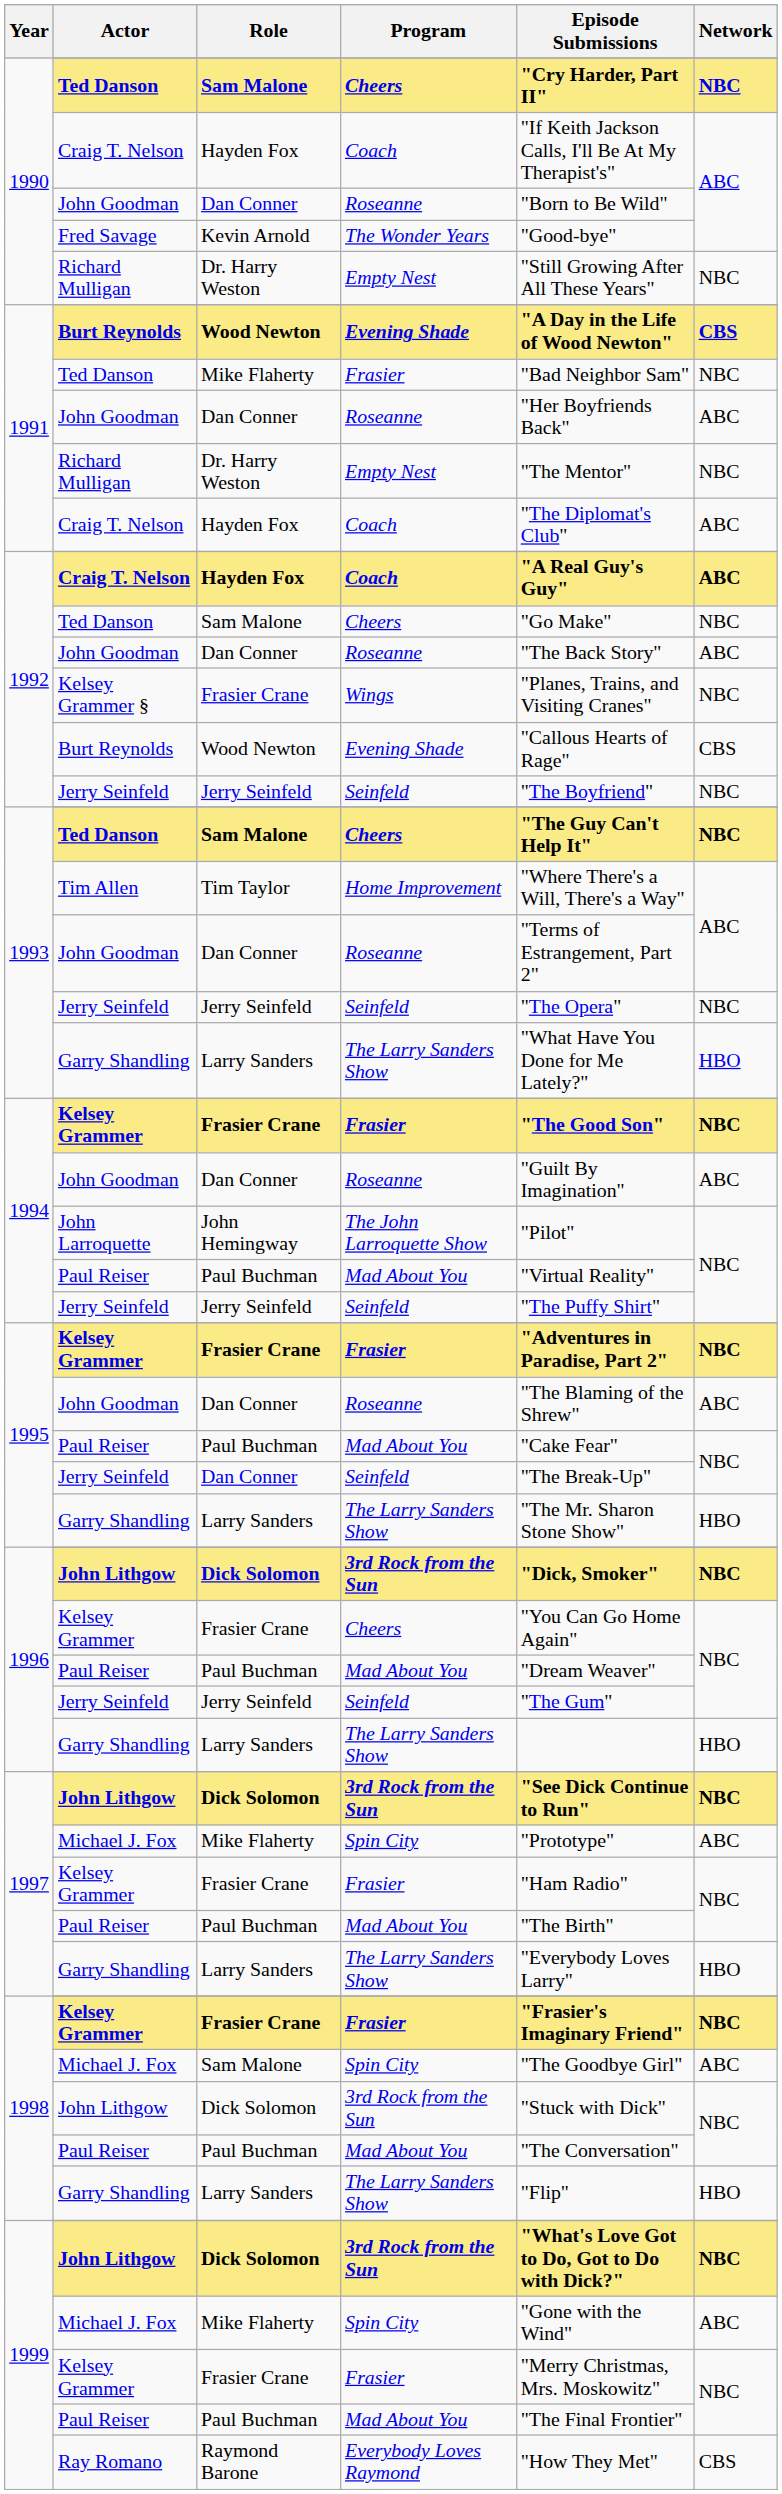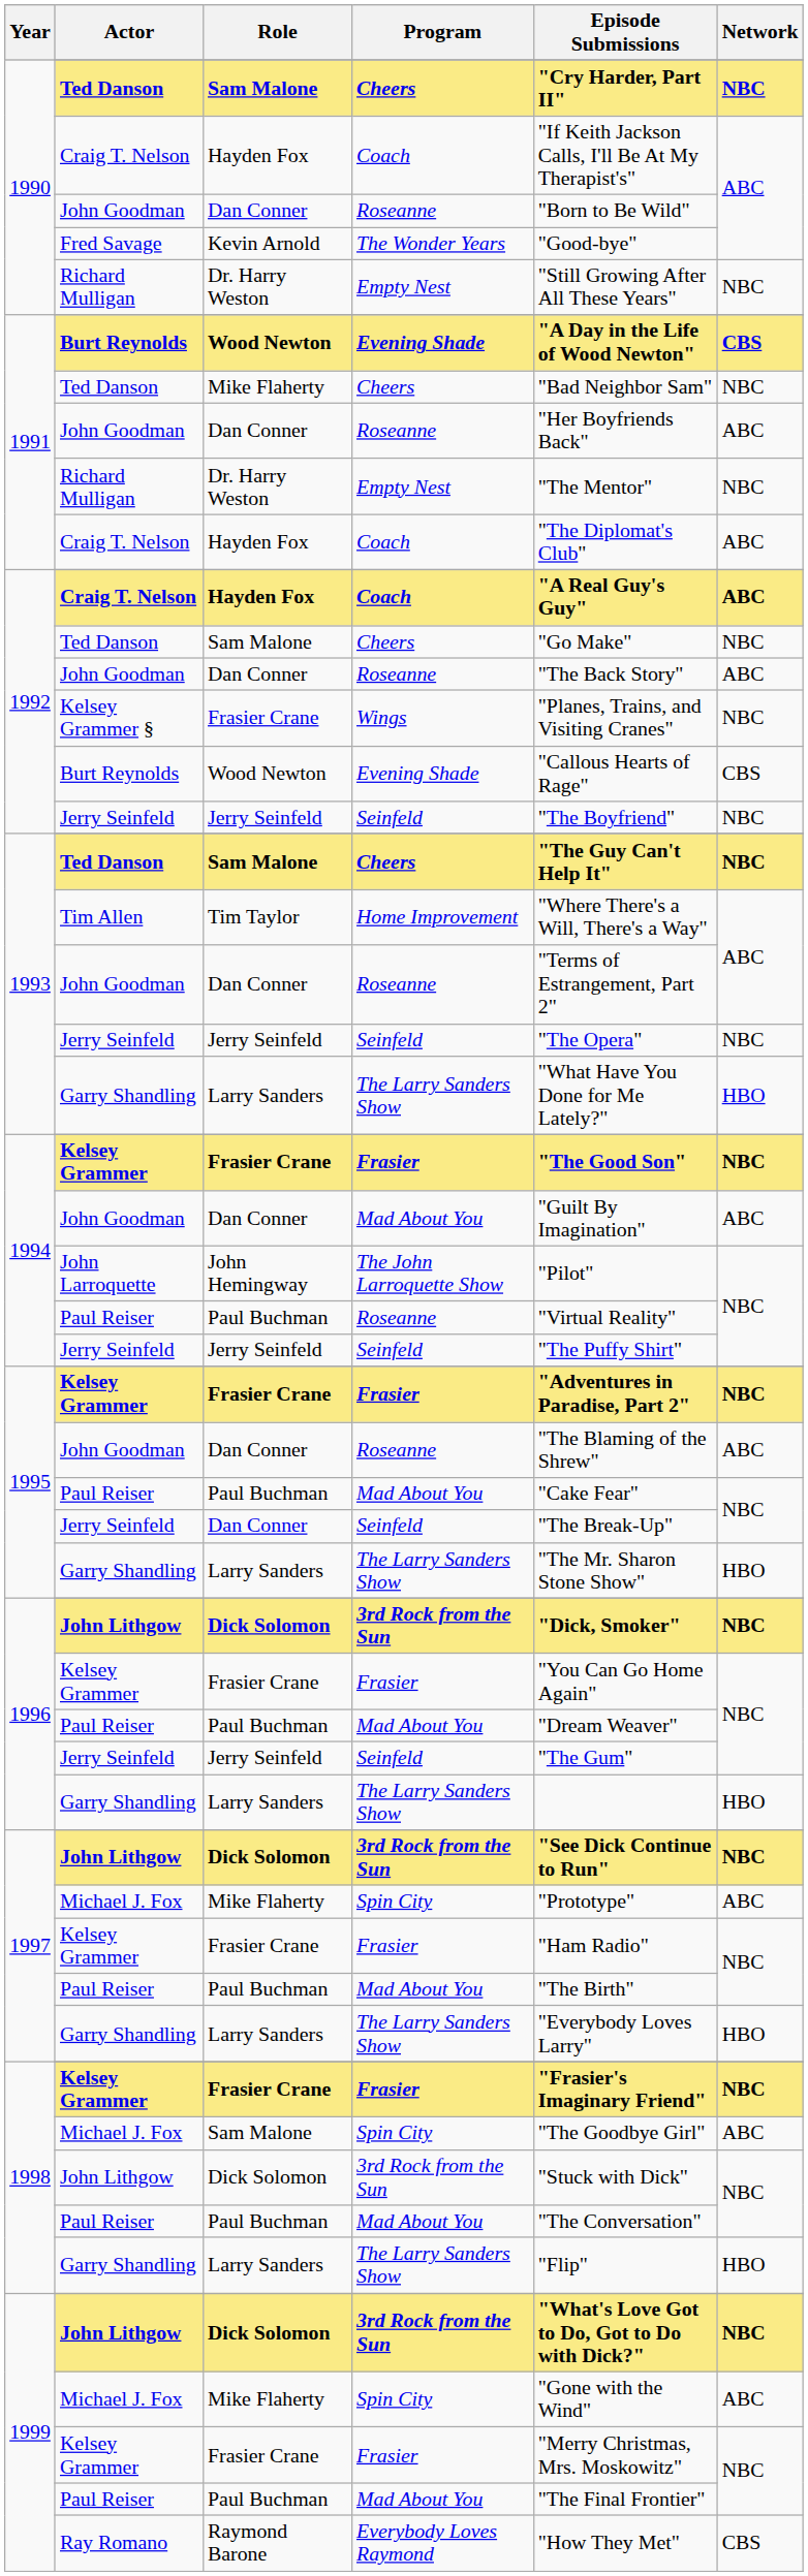1991 / Ted Danson | Program: Frasier -> Cheers
1994 / John Goodman | Program: Roseanne -> Mad About You
1994 / Paul Reiser | Program: Mad About You -> Roseanne
1996 / Kelsey Grammer | Program: Cheers -> Frasier
